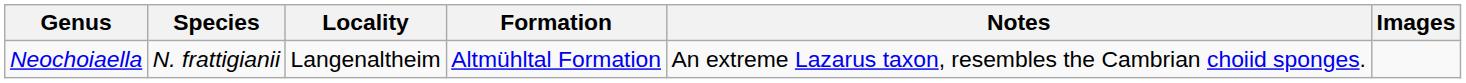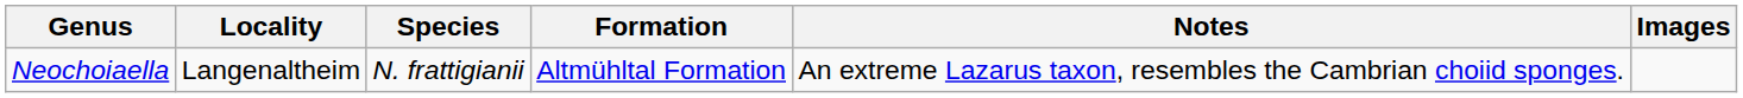columns swapped: Species <-> Locality
